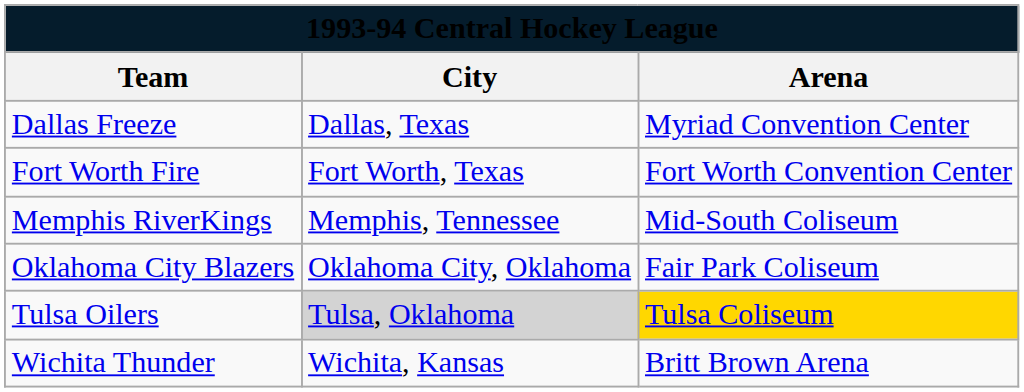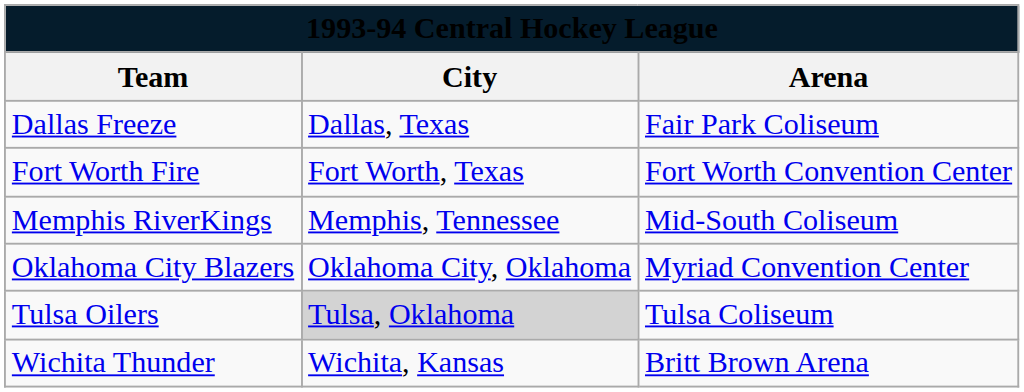Dallas Freeze | Arena: Myriad Convention Center -> Fair Park Coliseum
Oklahoma City Blazers | Arena: Fair Park Coliseum -> Myriad Convention Center
Tulsa Oilers | Arena: gold background -> no background
